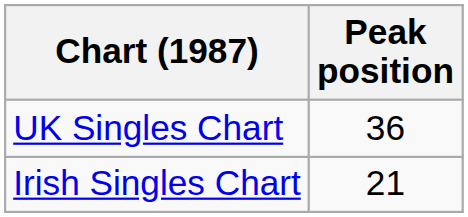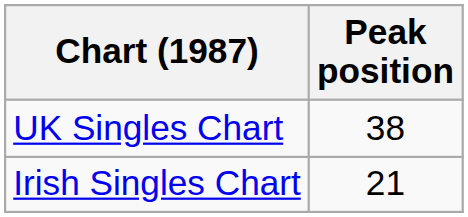UK Singles Chart | Peak position: 36 -> 38
